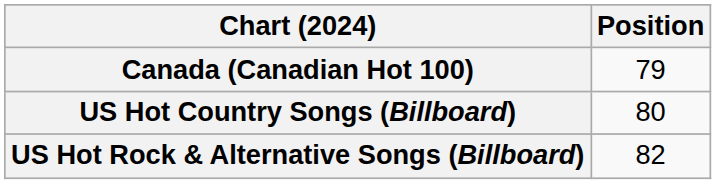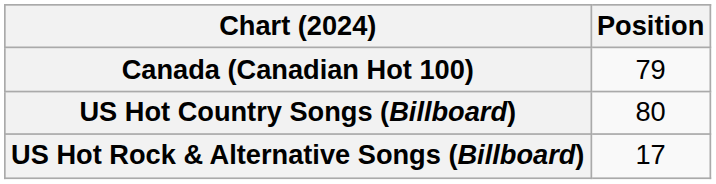US Hot Rock & Alternative Songs (Billboard) | Position: 82 -> 17
